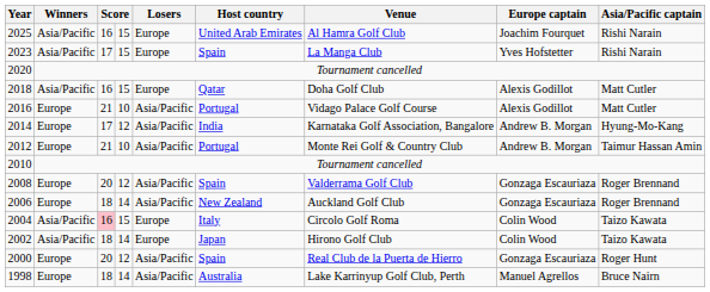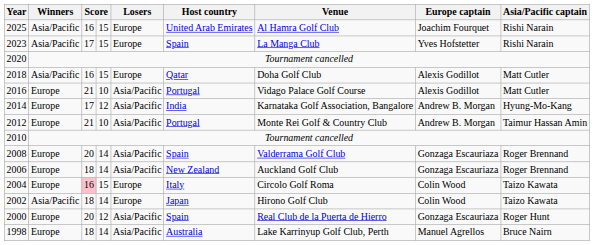2008 | column 4: 12 -> 14
2004 | Winners: Asia/Pacific -> Europe
